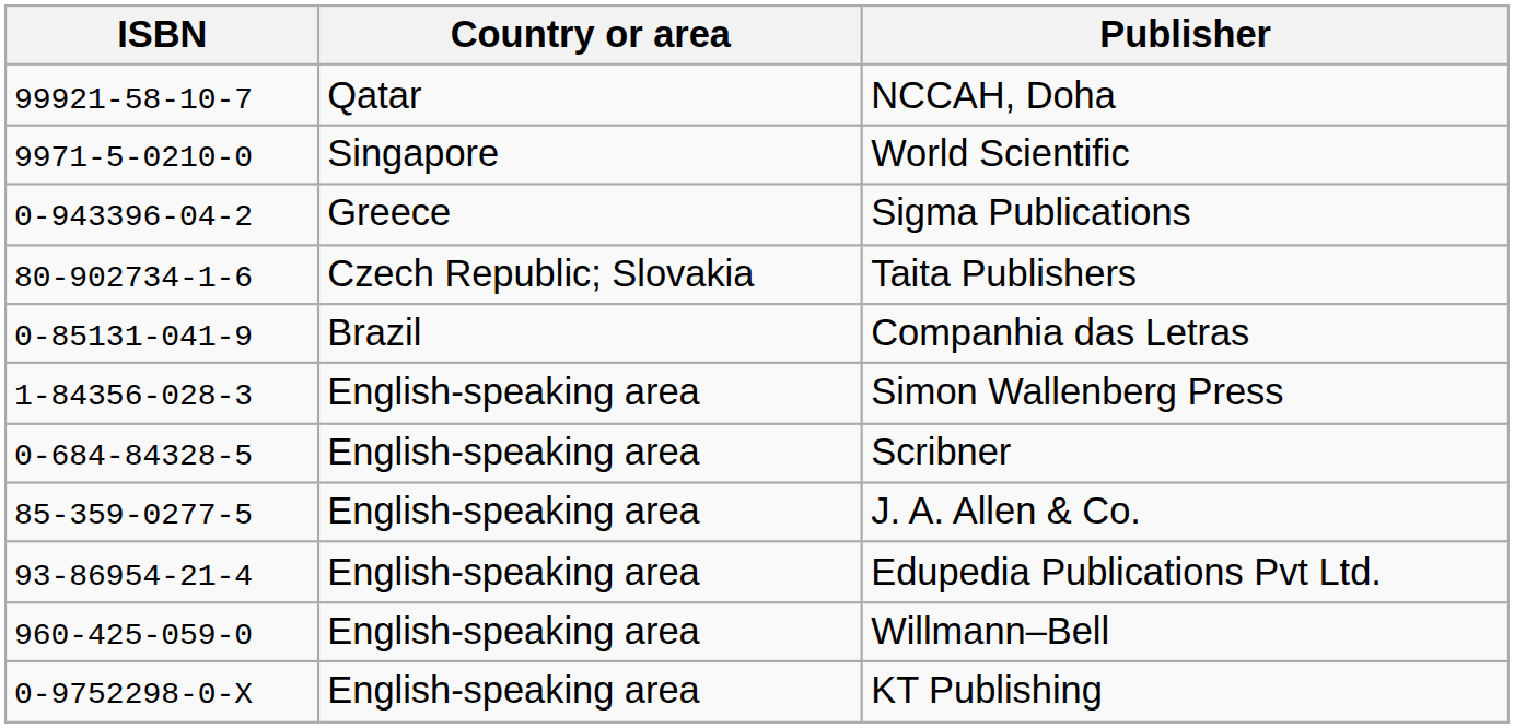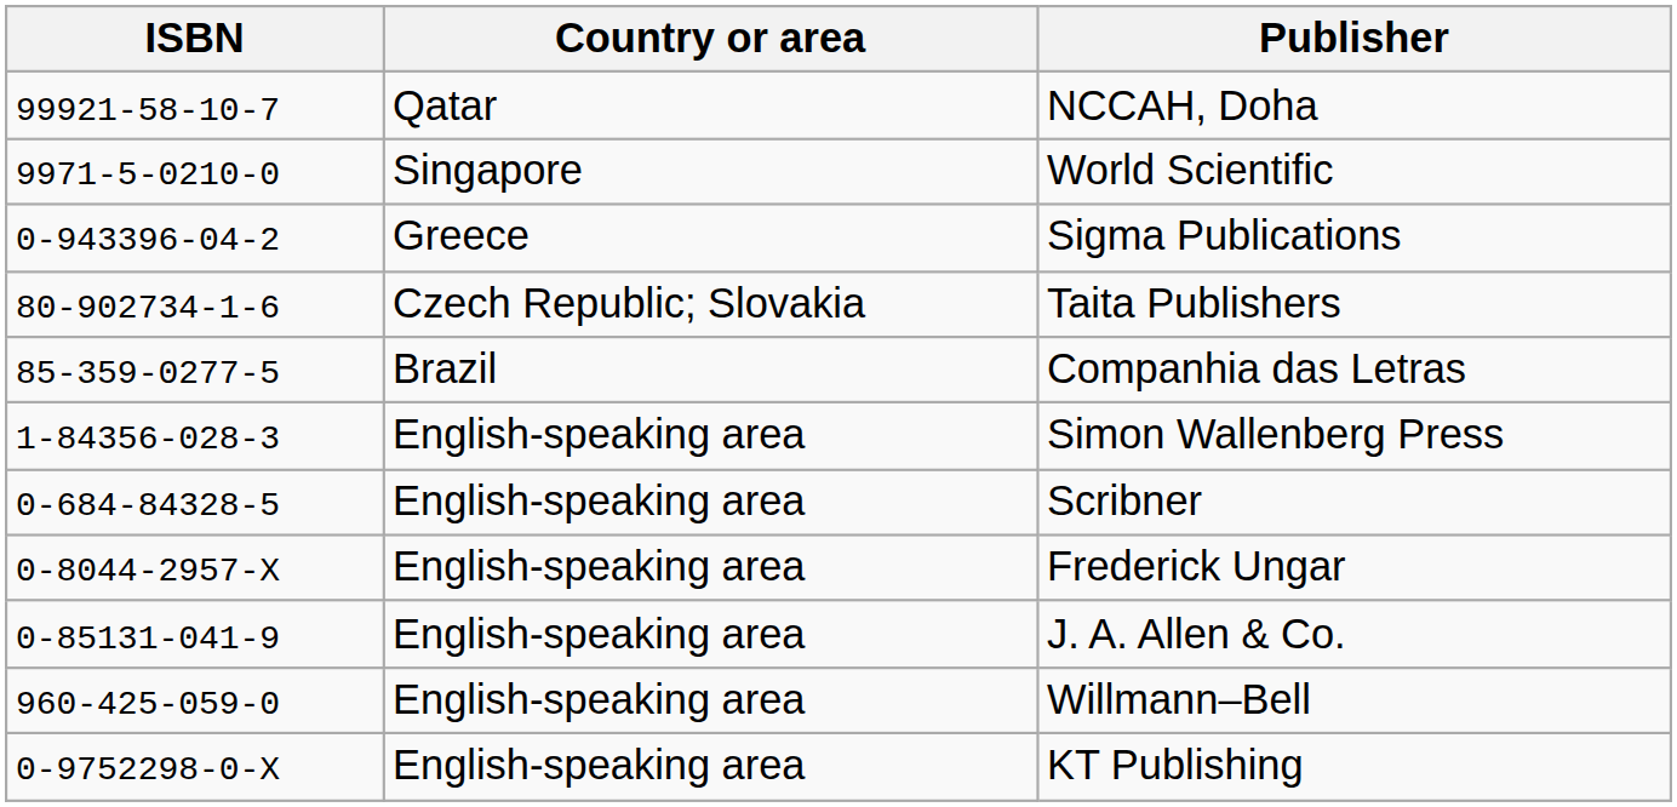Companhia das Letras | ISBN: 0-85131-041-9 -> 85-359-0277-5
+ row: 0-8044-2957-X | English-speaking area | Frederick Ungar
J. A. Allen & Co. | ISBN: 85-359-0277-5 -> 0-85131-041-9
- row: 93-86954-21-4 | English-speaking area | Edupedia Publications Pvt Ltd.
